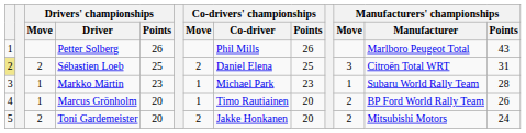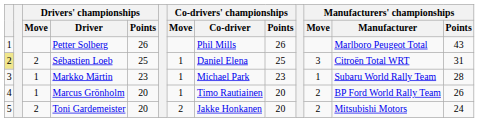Sébastien Loeb | Co-drivers' championships / Move: 2 -> 1
